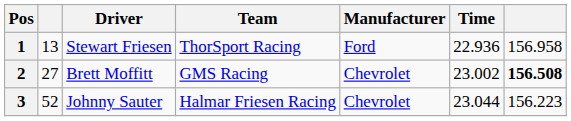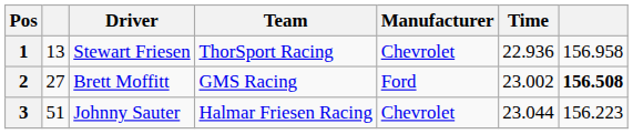1 | Manufacturer: Ford -> Chevrolet
2 | Manufacturer: Chevrolet -> Ford
3 | column 2: 52 -> 51
